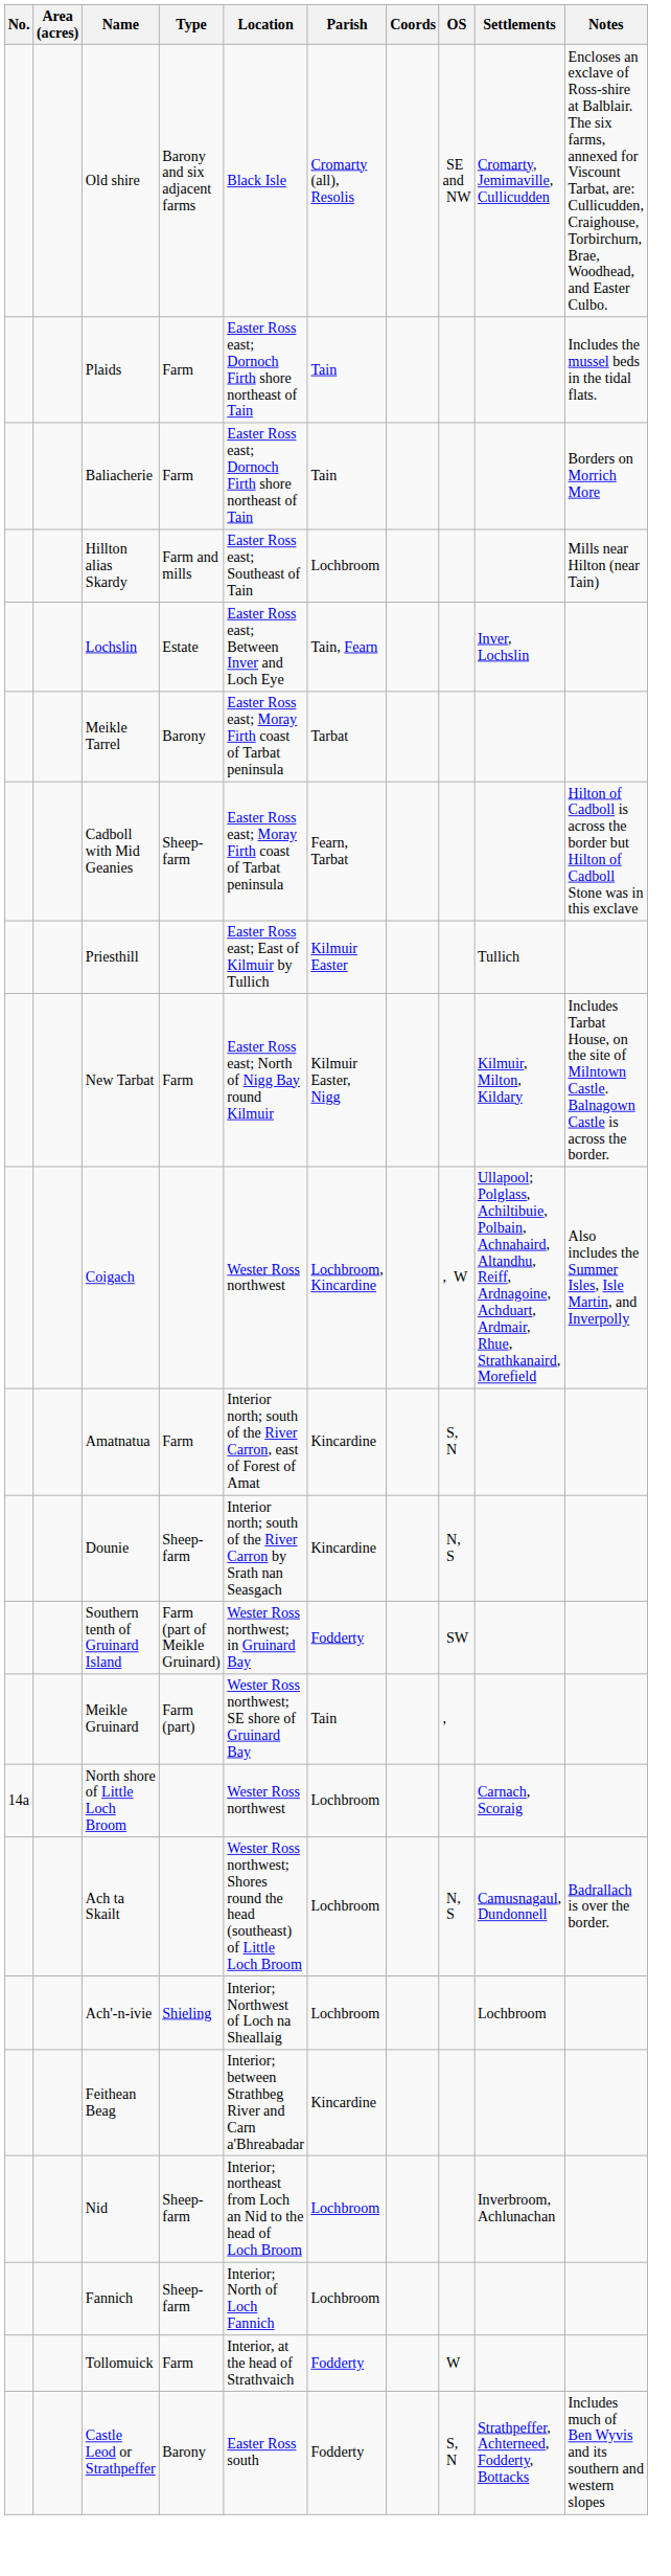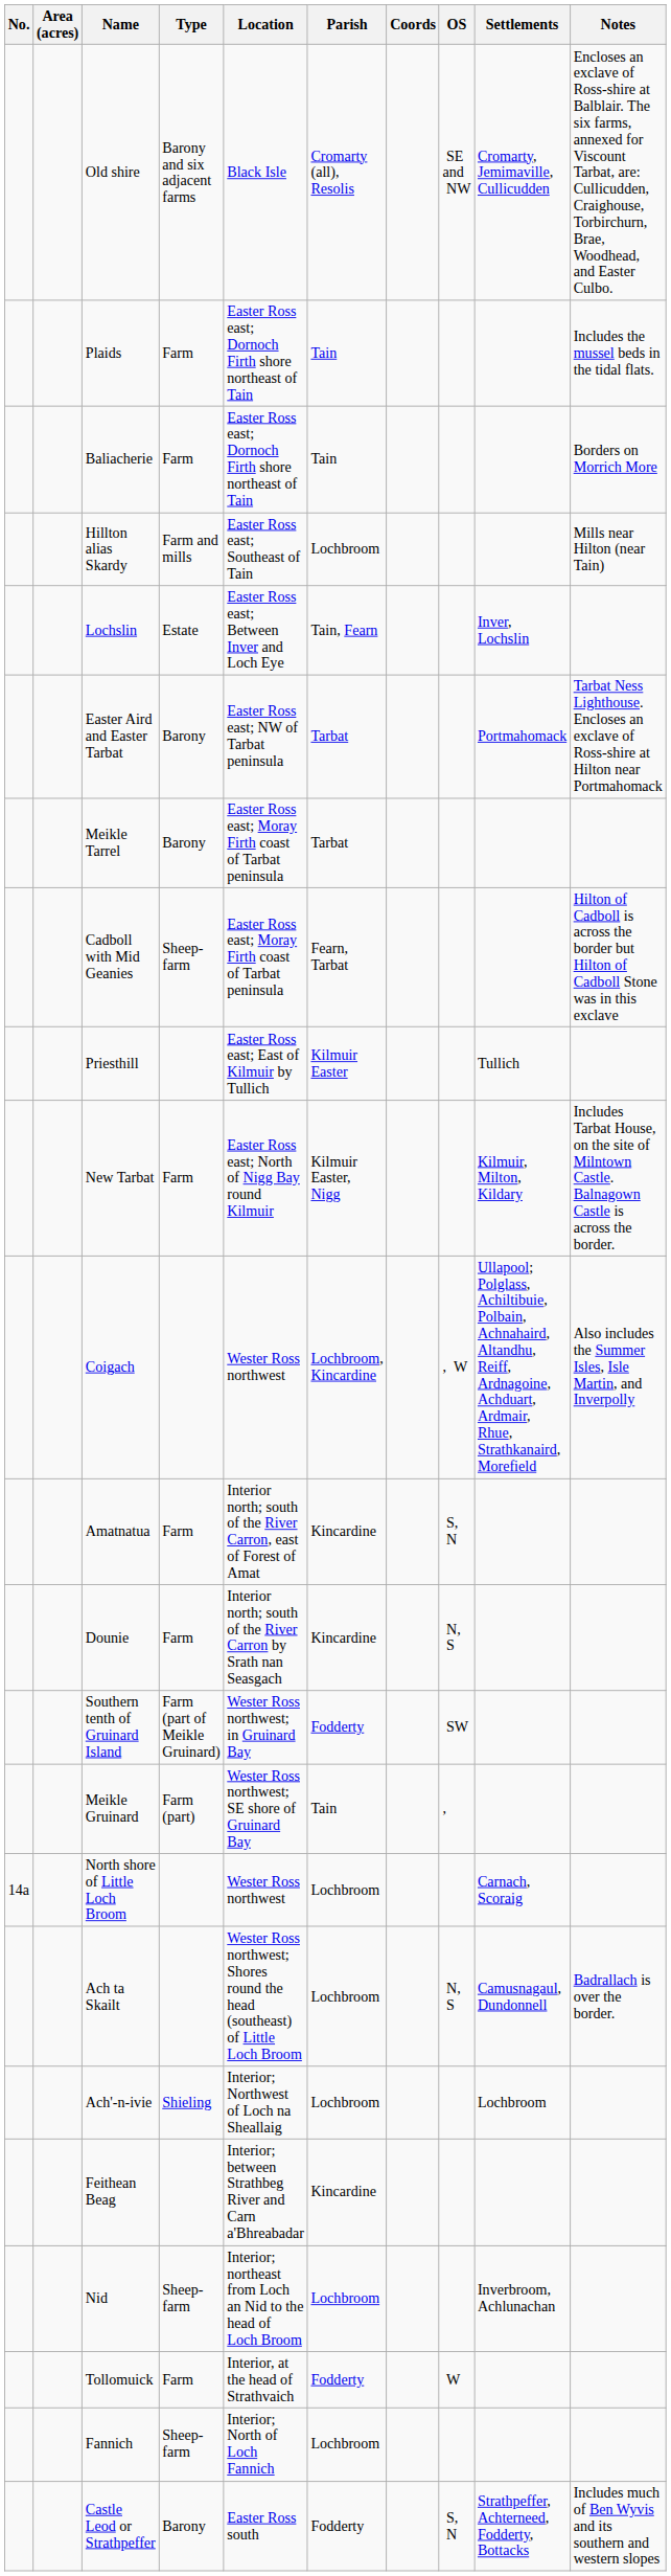+ row: Easter Aird and Easter Tarbat | Barony | Easter Ross east; NW of Tarbat peninsula | Tarbat | Portmahomack | Tarbat Ness Lighthouse. Encloses an exclave of Ross-shire at Hilton near Portmahomack
Dounie | Type: Sheep-farm -> Farm
rows swapped: Tollomuick <-> Fannich
